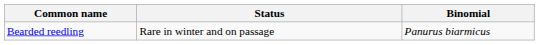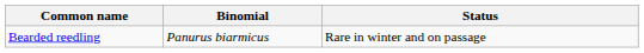columns swapped: Binomial <-> Status
